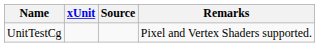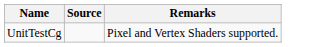- column: xUnit
